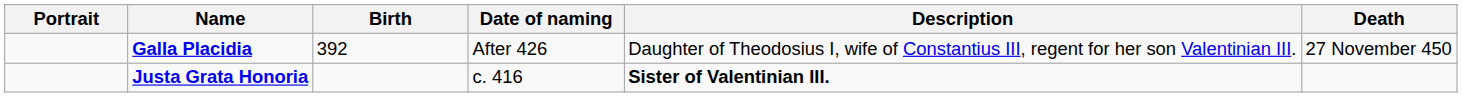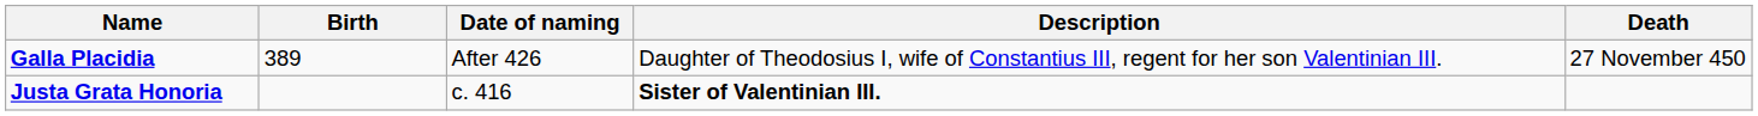- column: Portrait
Galla Placidia | Birth: 392 -> 389
